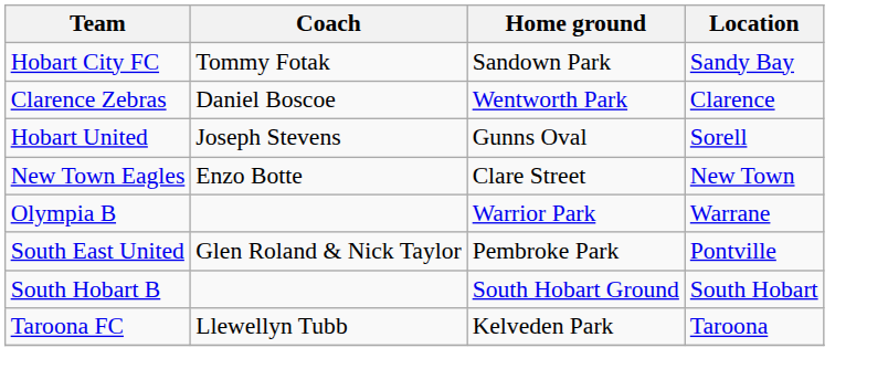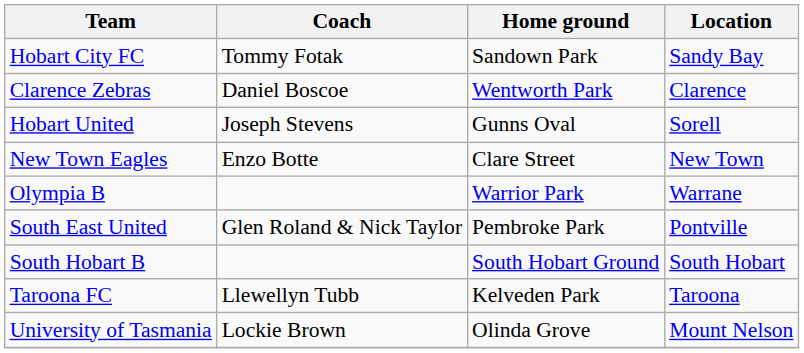+ row: University of Tasmania | Lockie Brown | Olinda Grove | Mount Nelson
